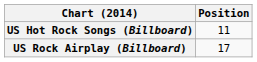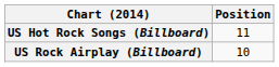US Rock Airplay (Billboard) | Position: 17 -> 10
